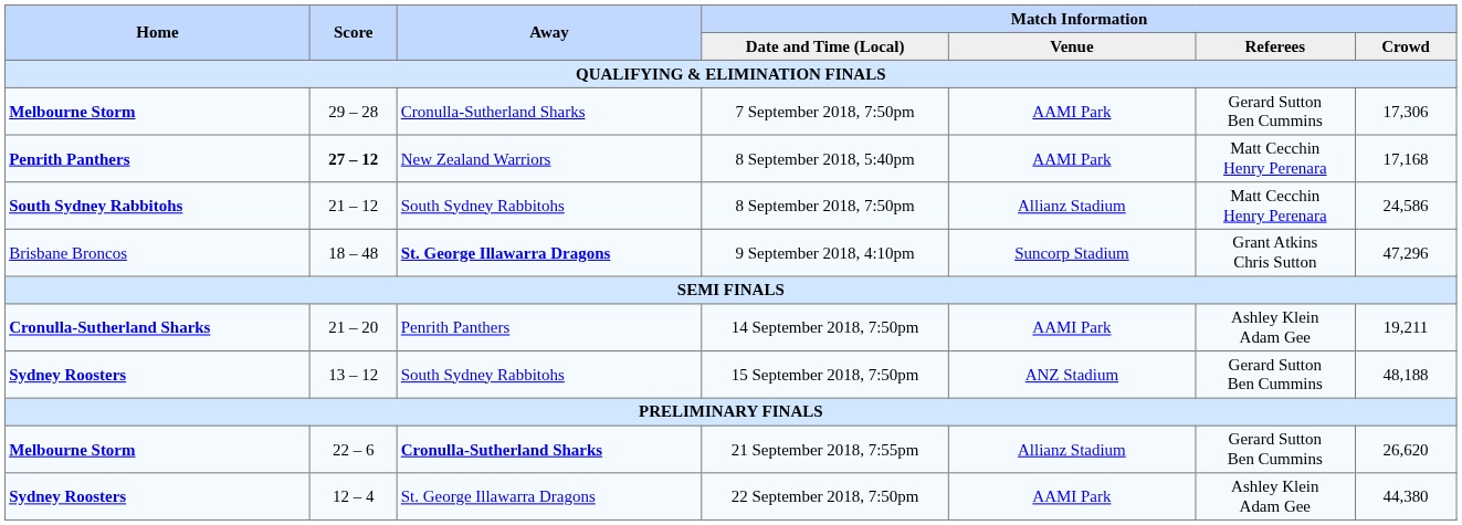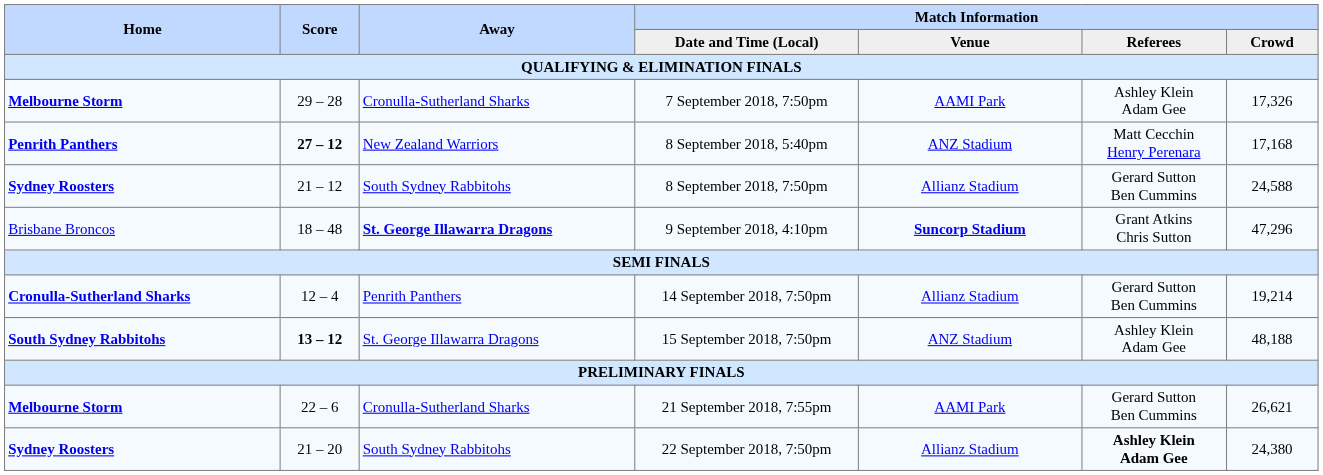7 September 2018, 7:50pm | Match Information / Referees: Gerard Sutton Ben Cummins -> Ashley Klein Adam Gee
7 September 2018, 7:50pm | Match Information / Crowd: 17,306 -> 17,326
8 September 2018, 5:40pm | Match Information / Venue: AAMI Park -> ANZ Stadium
8 September 2018, 7:50pm | Home: South Sydney Rabbitohs -> Sydney Roosters
8 September 2018, 7:50pm | Match Information / Referees: Matt Cecchin Henry Perenara -> Gerard Sutton Ben Cummins
8 September 2018, 7:50pm | Match Information / Crowd: 24,586 -> 24,588
9 September 2018, 4:10pm | Match Information / Venue: normal -> bold
14 September 2018, 7:50pm | Score: 21 – 20 -> 12 – 4
14 September 2018, 7:50pm | Match Information / Venue: AAMI Park -> Allianz Stadium
14 September 2018, 7:50pm | Match Information / Referees: Ashley Klein Adam Gee -> Gerard Sutton Ben Cummins
14 September 2018, 7:50pm | Match Information / Crowd: 19,211 -> 19,214
15 September 2018, 7:50pm | Home: Sydney Roosters -> South Sydney Rabbitohs
15 September 2018, 7:50pm | Score: normal -> bold
15 September 2018, 7:50pm | Away: South Sydney Rabbitohs -> St. George Illawarra Dragons
15 September 2018, 7:50pm | Match Information / Referees: Gerard Sutton Ben Cummins -> Ashley Klein Adam Gee
21 September 2018, 7:55pm | Away: bold -> normal
21 September 2018, 7:55pm | Match Information / Venue: Allianz Stadium -> AAMI Park
21 September 2018, 7:55pm | Match Information / Crowd: 26,620 -> 26,621
22 September 2018, 7:50pm | Score: 12 – 4 -> 21 – 20
22 September 2018, 7:50pm | Away: St. George Illawarra Dragons -> South Sydney Rabbitohs
22 September 2018, 7:50pm | Match Information / Venue: AAMI Park -> Allianz Stadium
22 September 2018, 7:50pm | Match Information / Referees: normal -> bold
22 September 2018, 7:50pm | Match Information / Crowd: 44,380 -> 24,380
